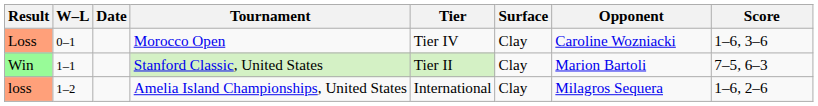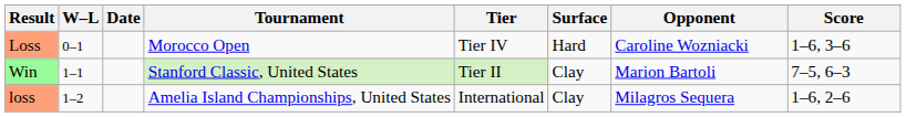Loss | Surface: Clay -> Hard
